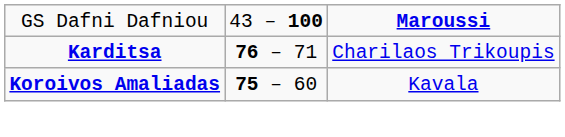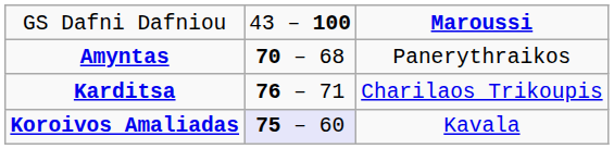+ row: Amyntas | 70 – 68 | Panerythraikos
Koroivos Amaliadas | column 2: no background -> lavender background
